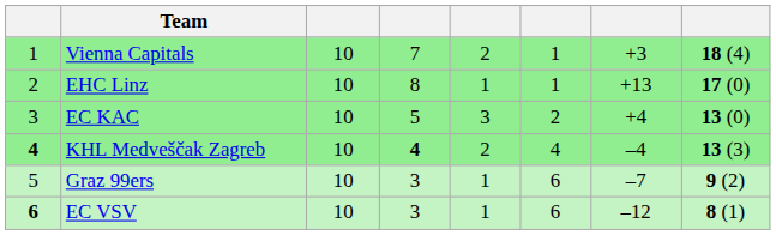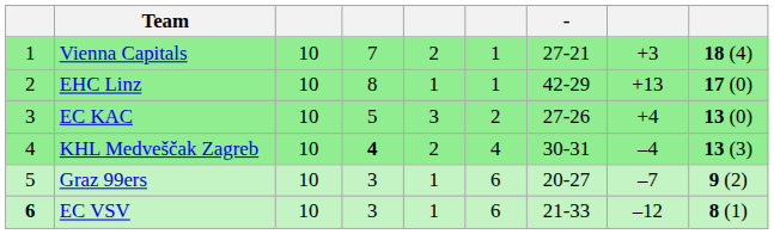+ column: - | 27-21 | 42-29 | 27-26 | 30-31 | 20-27 | 21-33
KHL Medveščak Zagreb | column 1: bold -> normal
